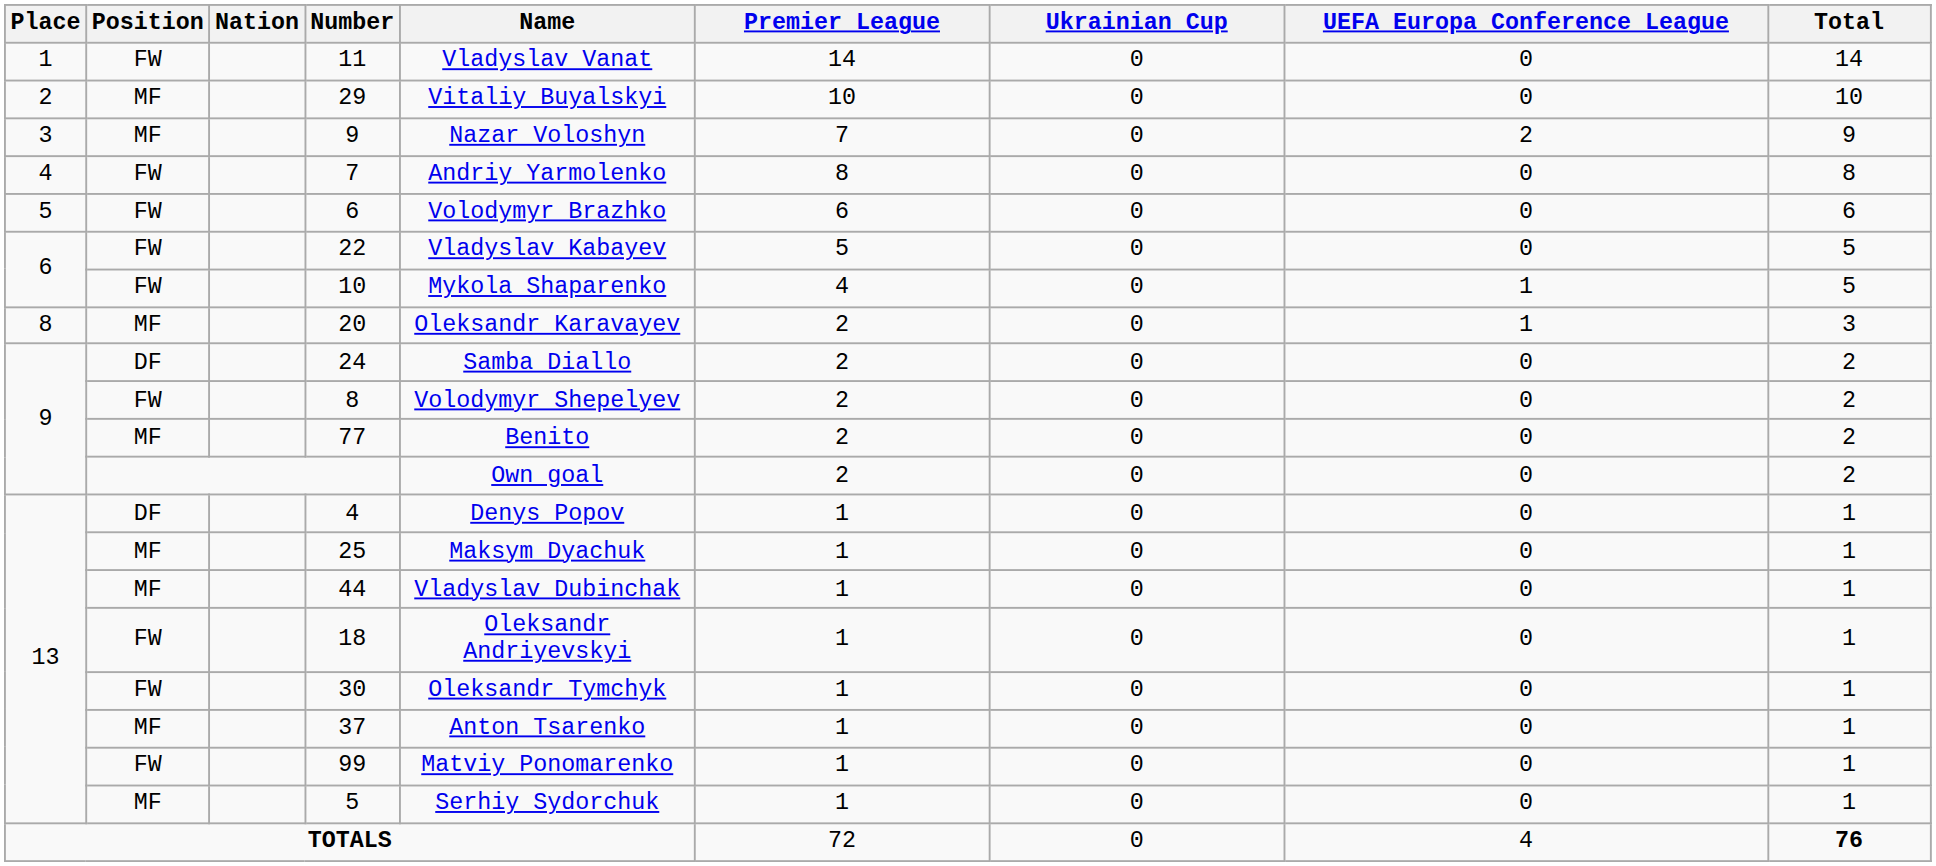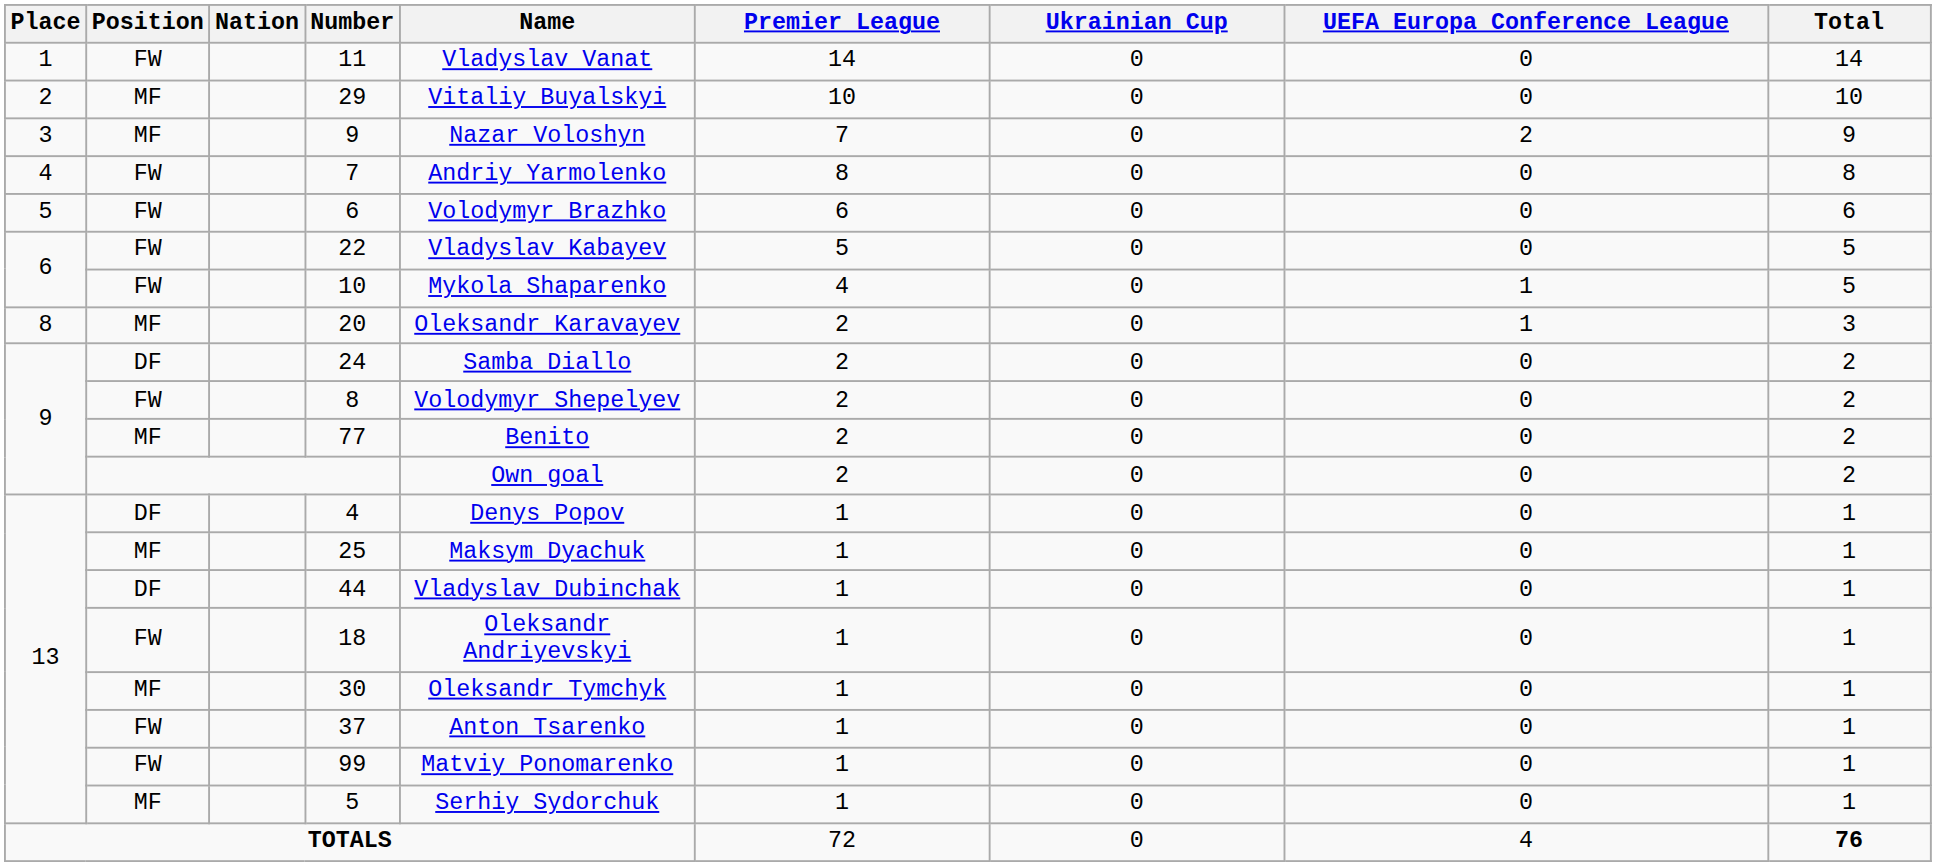44 | Position: MF -> DF
30 | Position: FW -> MF
37 | Position: MF -> FW
